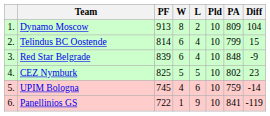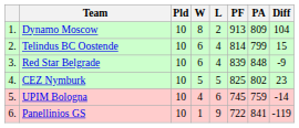columns swapped: Pld <-> PF
